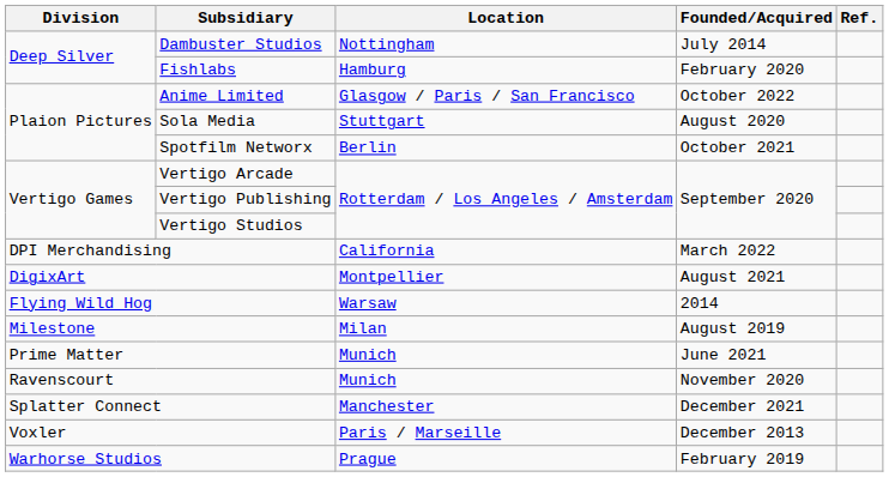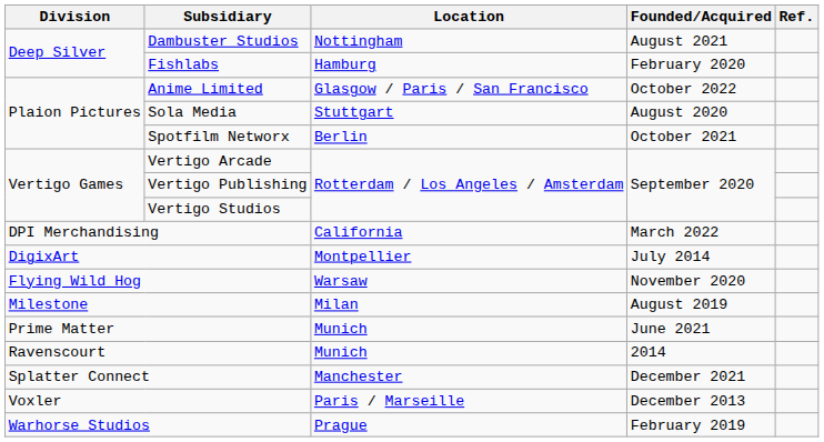Dambuster Studios | Founded/Acquired: July 2014 -> August 2021
DigixArt | Founded/Acquired: August 2021 -> July 2014
Flying Wild Hog | Founded/Acquired: 2014 -> November 2020
Ravenscourt | Founded/Acquired: November 2020 -> 2014
